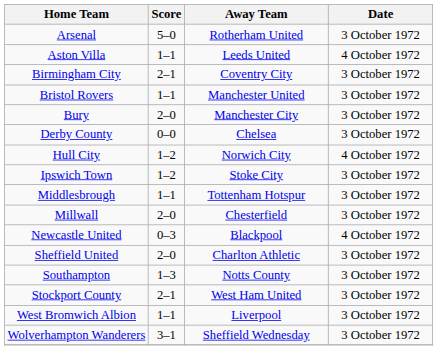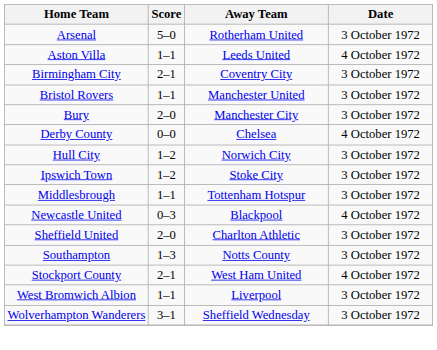Derby County | Date: 3 October 1972 -> 4 October 1972
Hull City | Date: 4 October 1972 -> 3 October 1972
- row: Millwall | 2–0 | Chesterfield | 3 October 1972
Stockport County | Date: 3 October 1972 -> 4 October 1972
